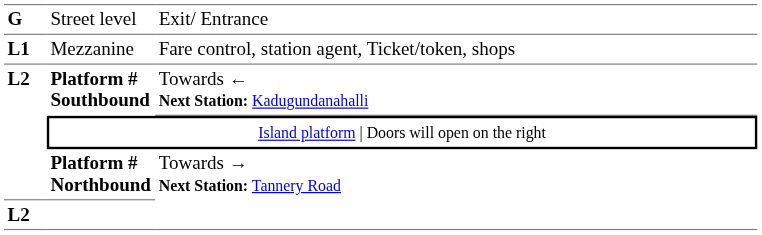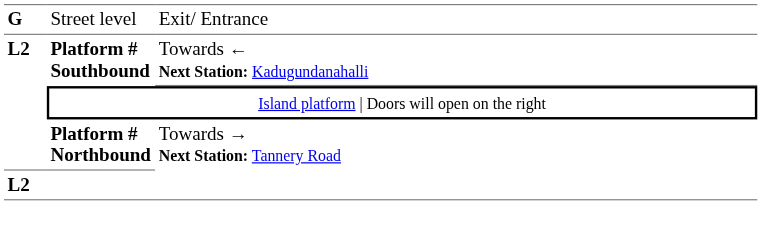- row: L1 | Mezzanine | Fare control, station agent, Ticket/token, shops
